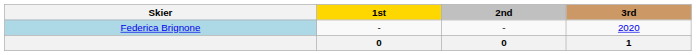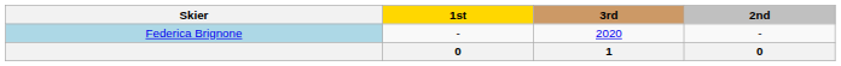columns swapped: 2nd <-> 3rd
